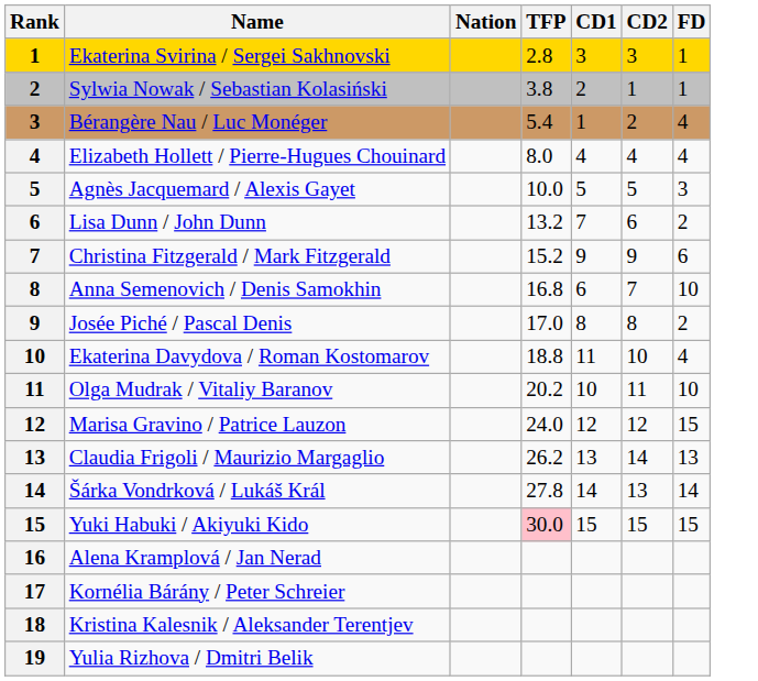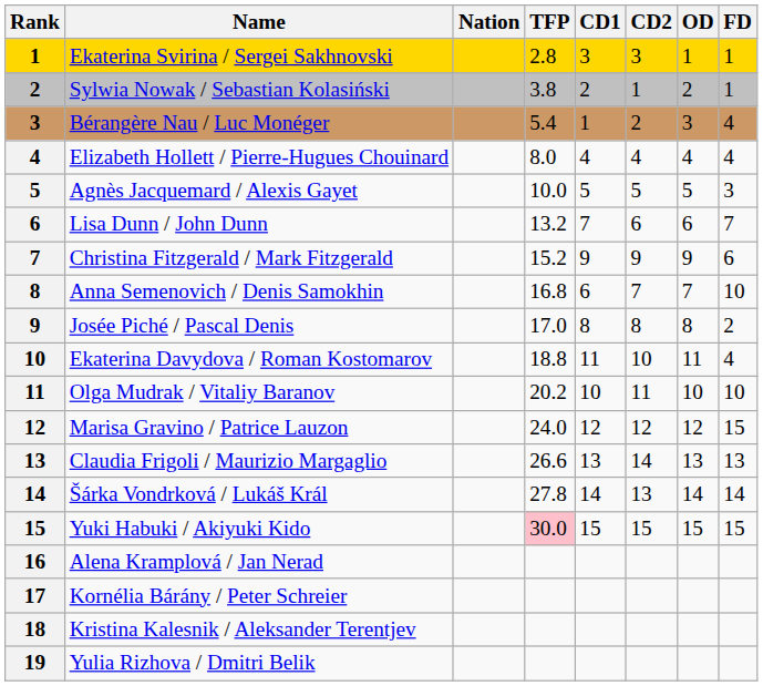+ column: OD | 1 | 2 | 3 | 4 | 5 | 6 | 9 | 7 | 8 | 11 | 10 | 12 | 13 | 14 | 15
Lisa Dunn / John Dunn | FD: 2 -> 7
Claudia Frigoli / Maurizio Margaglio | TFP: 26.2 -> 26.6
